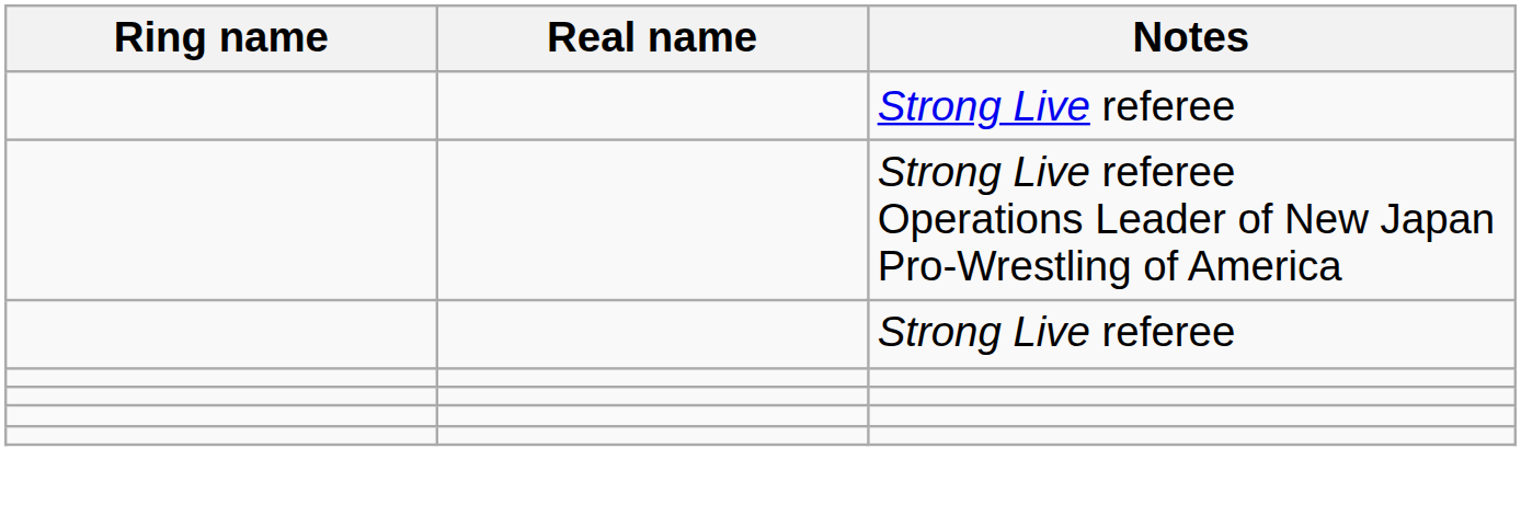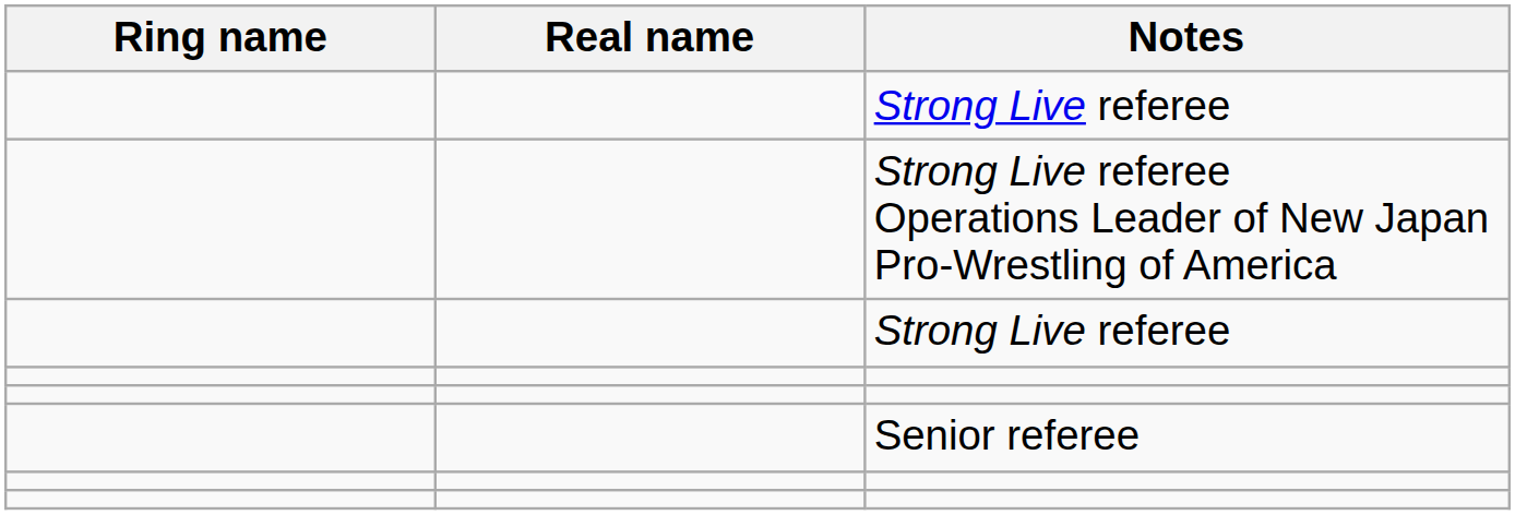+ row: Senior referee
